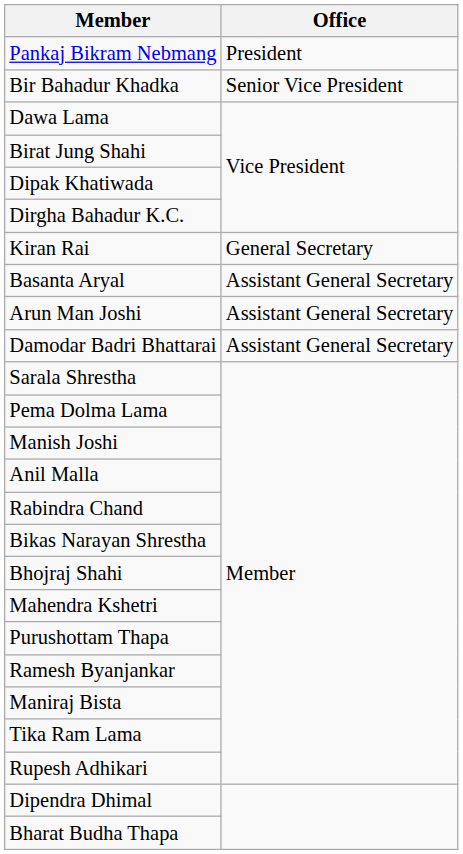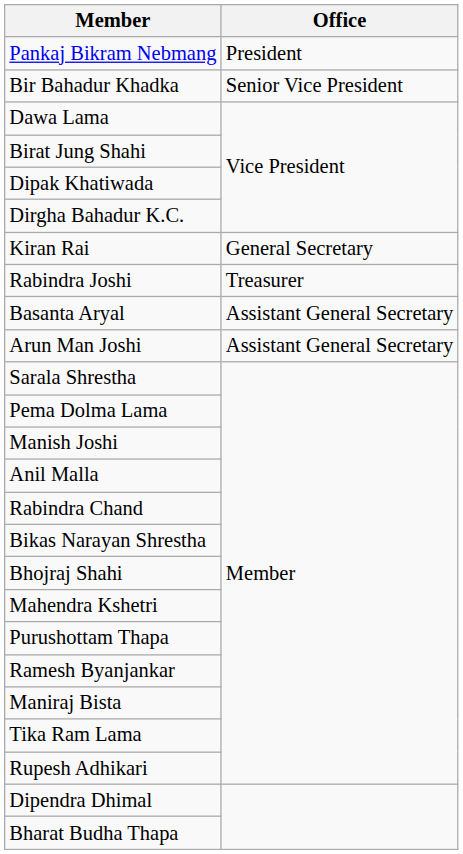+ row: Rabindra Joshi | Treasurer
- row: Damodar Badri Bhattarai | Assistant General Secretary
